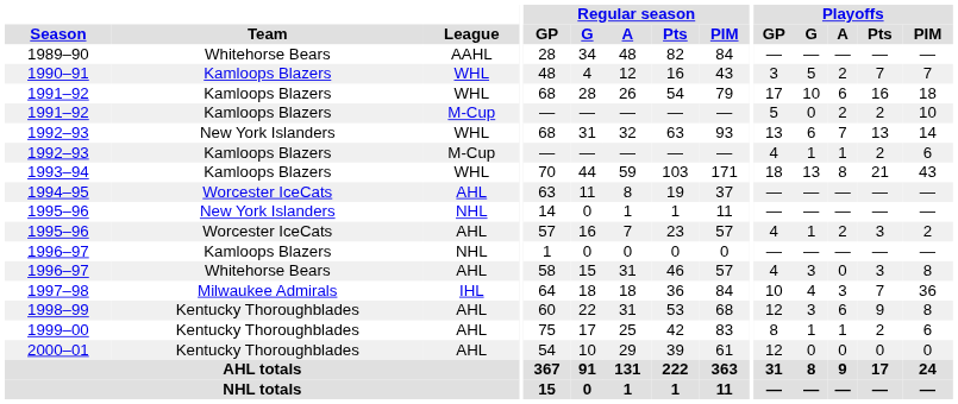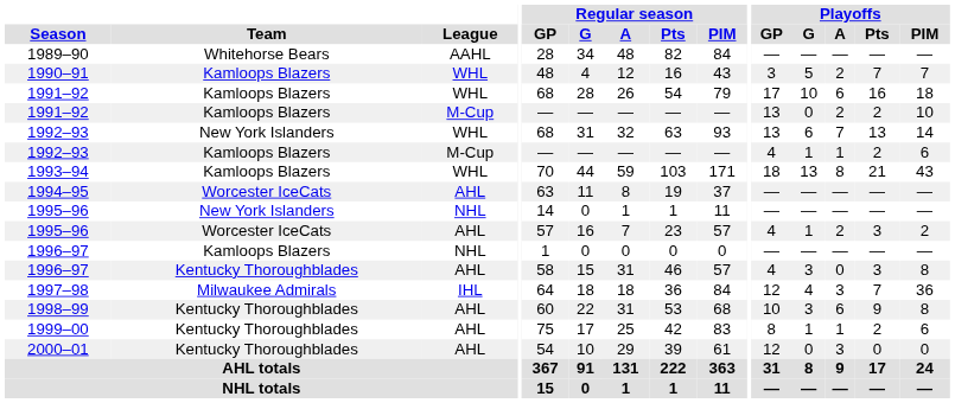1991–92 / M-Cup | Playoffs / GP: 5 -> 13
1996–97 / AHL | Team: Whitehorse Bears -> Kentucky Thoroughblades
1997–98 | Playoffs / GP: 10 -> 12
1998–99 | Playoffs / GP: 12 -> 10
2000–01 | Playoffs / A: 0 -> 3
